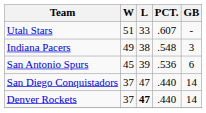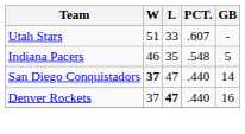Indiana Pacers | W: 49 -> 46
Indiana Pacers | L: 38 -> 35
Indiana Pacers | GB: 3 -> 5
- row: San Antonio Spurs | 45 | 39 | .536 | 6
San Diego Conquistadors | W: normal -> bold
Denver Rockets | GB: 14 -> 16
